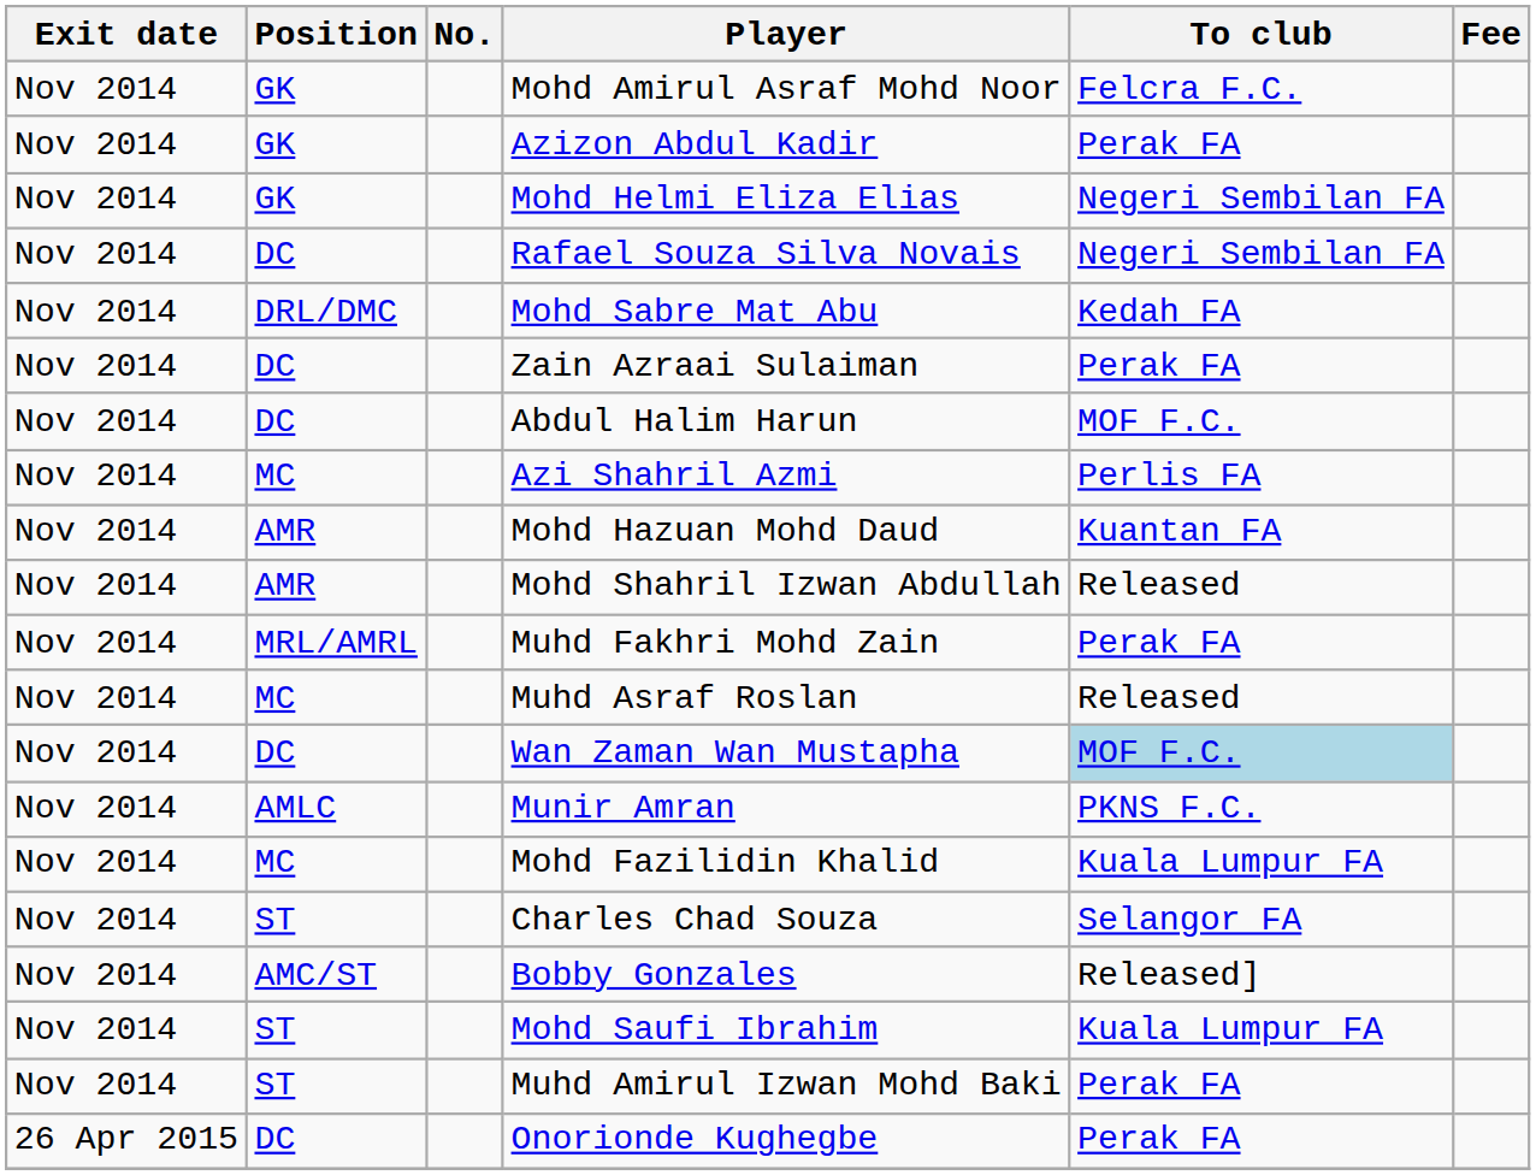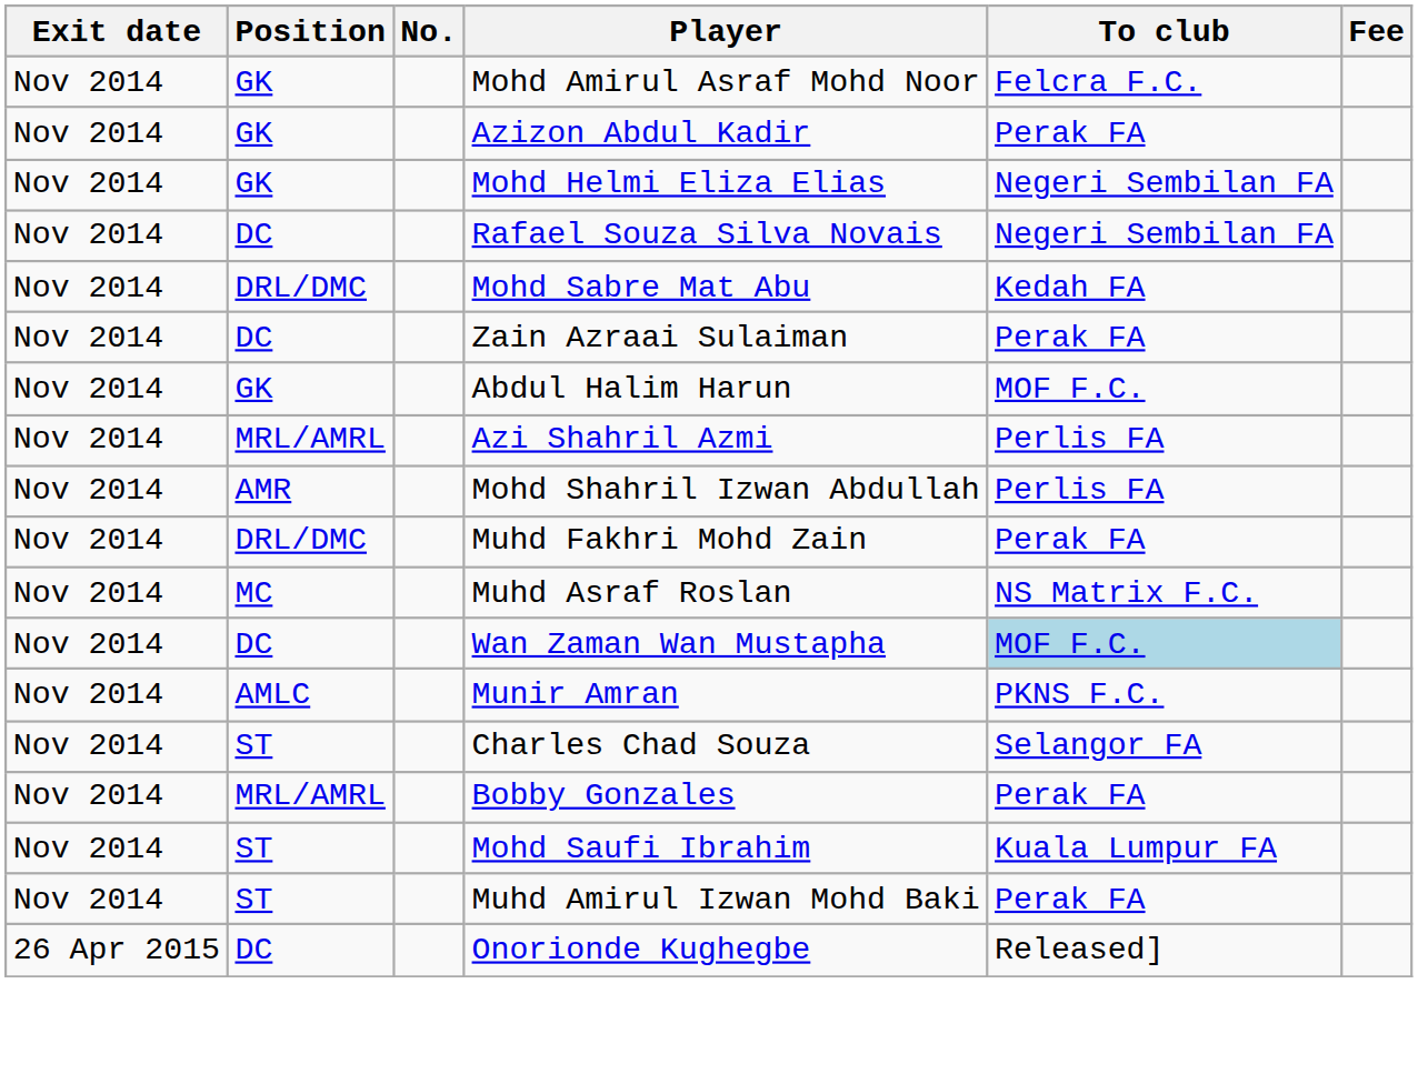Abdul Halim Harun | Position: DC -> GK
Azi Shahril Azmi | Position: MC -> MRL/AMRL
- row: Nov 2014 | AMR | Mohd Hazuan Mohd Daud | Kuantan FA
Mohd Shahril Izwan Abdullah | To club: Released -> Perlis FA
Muhd Fakhri Mohd Zain | Position: MRL/AMRL -> DRL/DMC
Muhd Asraf Roslan | To club: Released -> NS Matrix F.C.
- row: Nov 2014 | MC | Mohd Fazilidin Khalid | Kuala Lumpur FA
Bobby Gonzales | Position: AMC/ST -> MRL/AMRL
Bobby Gonzales | To club: Released] -> Perak FA
Onorionde Kughegbe | To club: Perak FA -> Released]
